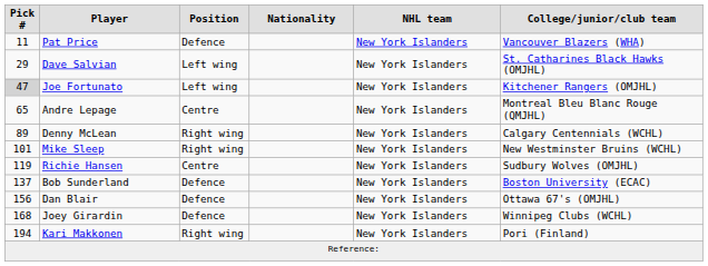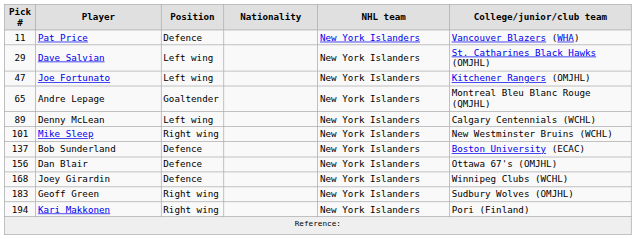Joe Fortunato | Pick #: lightgrey background -> no background
Andre Lepage | Position: Centre -> Goaltender
Denny McLean | Position: Right wing -> Left wing
- row: 119 | Richie Hansen | Centre | New York Islanders | Sudbury Wolves (OMJHL)
+ row: 183 | Geoff Green | Right wing | New York Islanders | Sudbury Wolves (OMJHL)
